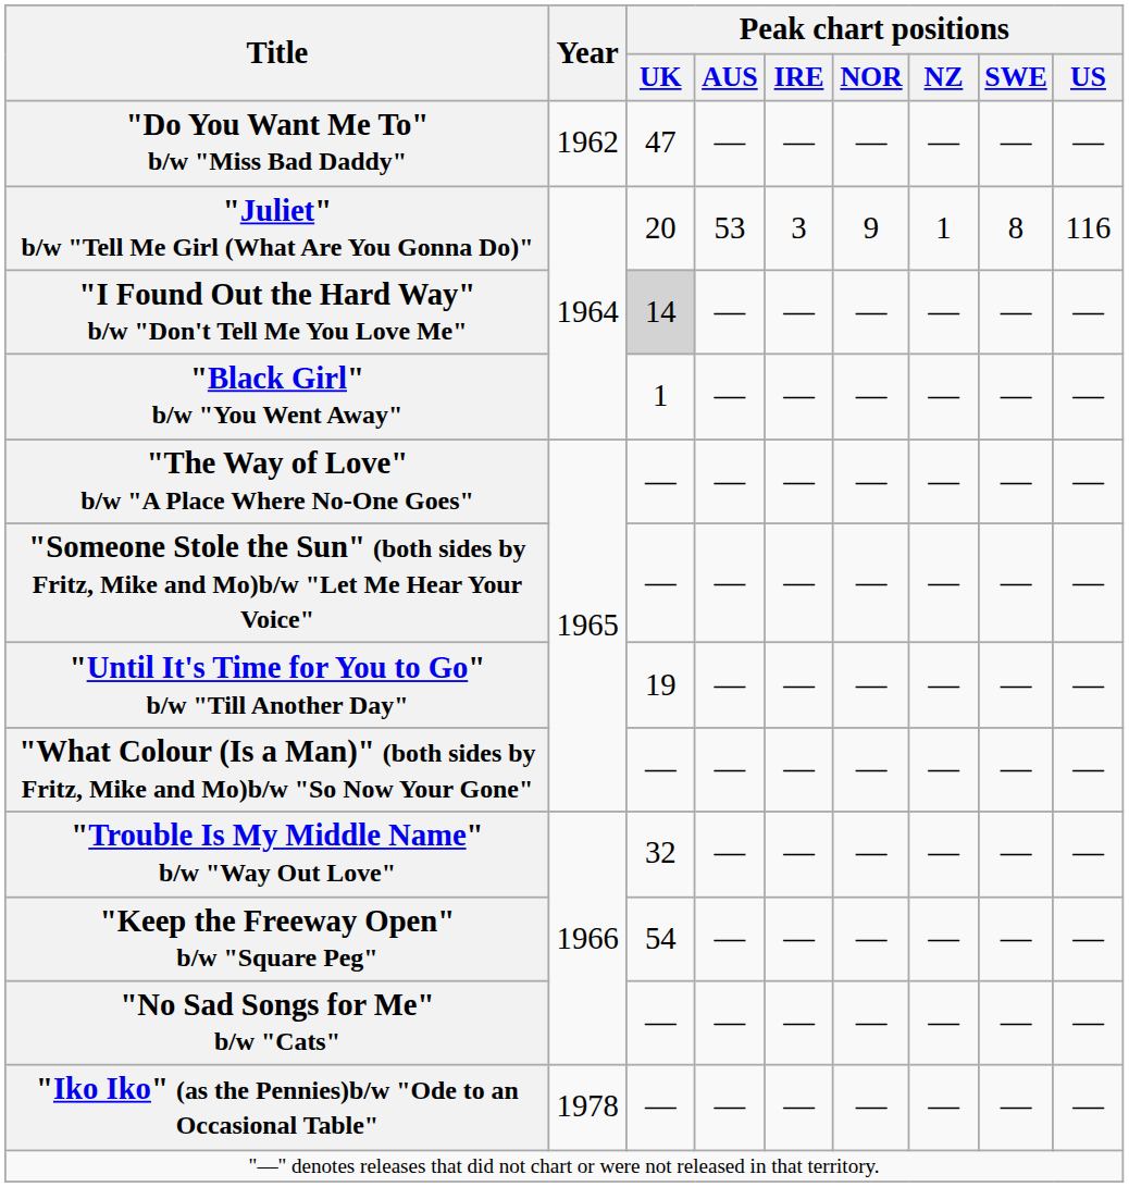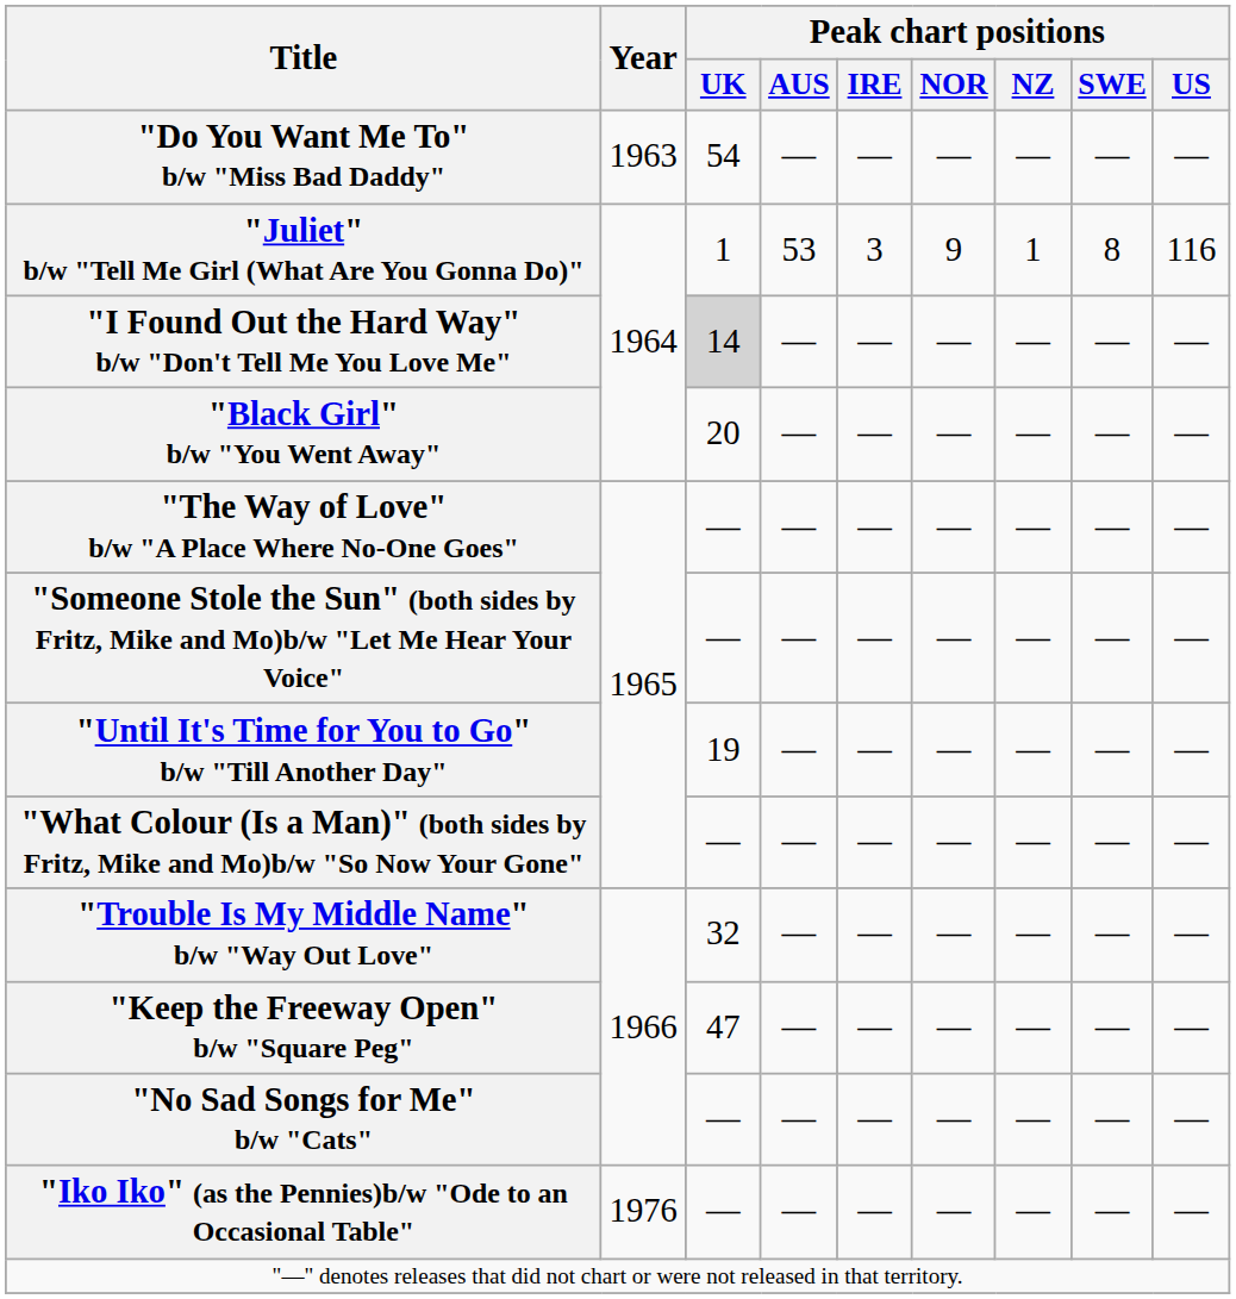"Do You Want Me To" b/w "Miss Bad Daddy" | Year: 1962 -> 1963
"Do You Want Me To" b/w "Miss Bad Daddy" | Peak chart positions / UK: 47 -> 54
"Juliet" b/w "Tell Me Girl (What Are You Gonna Do)" | Peak chart positions / UK: 20 -> 1
"Black Girl" b/w "You Went Away" | Peak chart positions / UK: 1 -> 20
"Keep the Freeway Open" b/w "Square Peg" | Peak chart positions / UK: 54 -> 47
"Iko Iko" (as the Pennies)b/w "Ode to an Occasional Table" | Year: 1978 -> 1976
